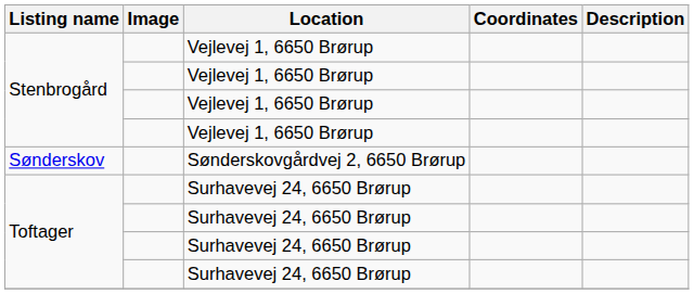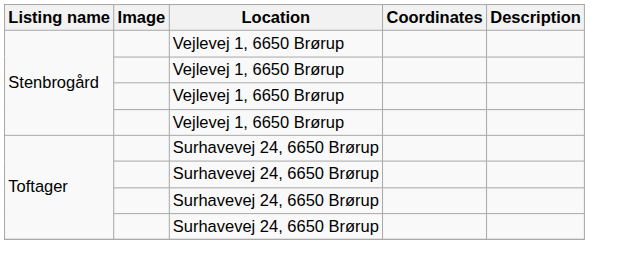- row: Sønderskov | Sønderskovgårdvej 2, 6650 Brørup
